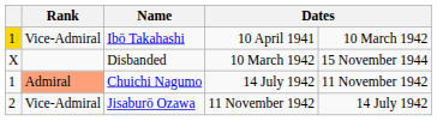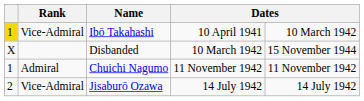Chuichi Nagumo | Rank: lightsalmon background -> no background
Chuichi Nagumo | column 4: 14 July 1942 -> 11 November 1942
Jisaburō Ozawa | column 4: 11 November 1942 -> 14 July 1942
